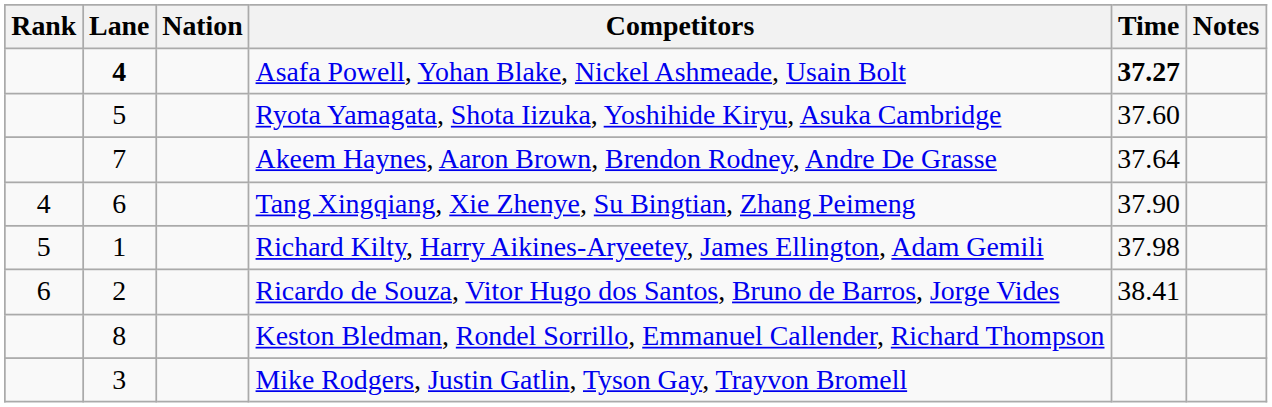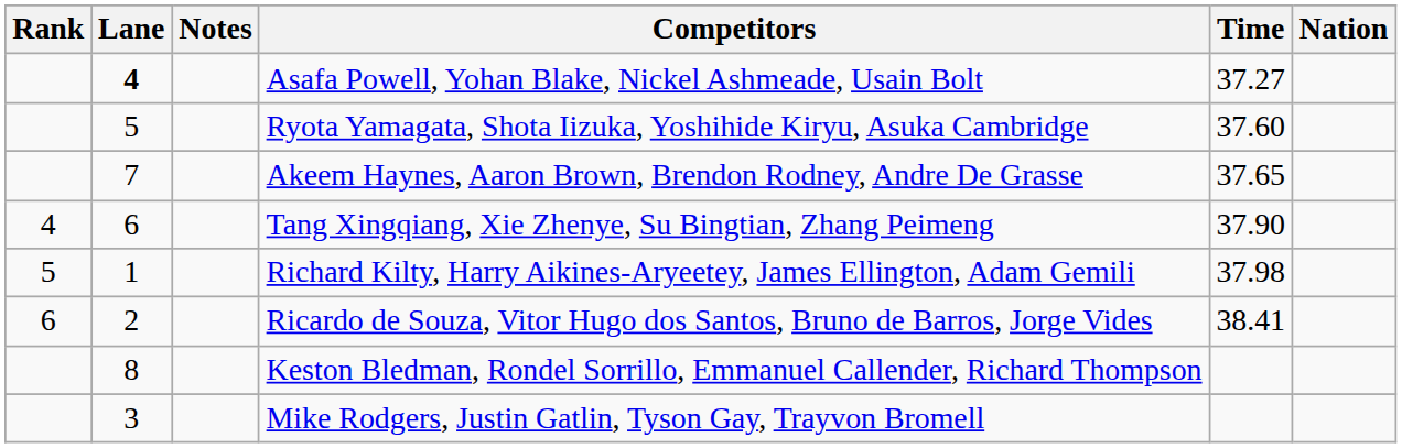columns swapped: Nation <-> Notes
Asafa Powell, Yohan Blake, Nickel Ashmeade, Usain Bolt | Time: bold -> normal
Akeem Haynes, Aaron Brown, Brendon Rodney, Andre De Grasse | Time: 37.64 -> 37.65
